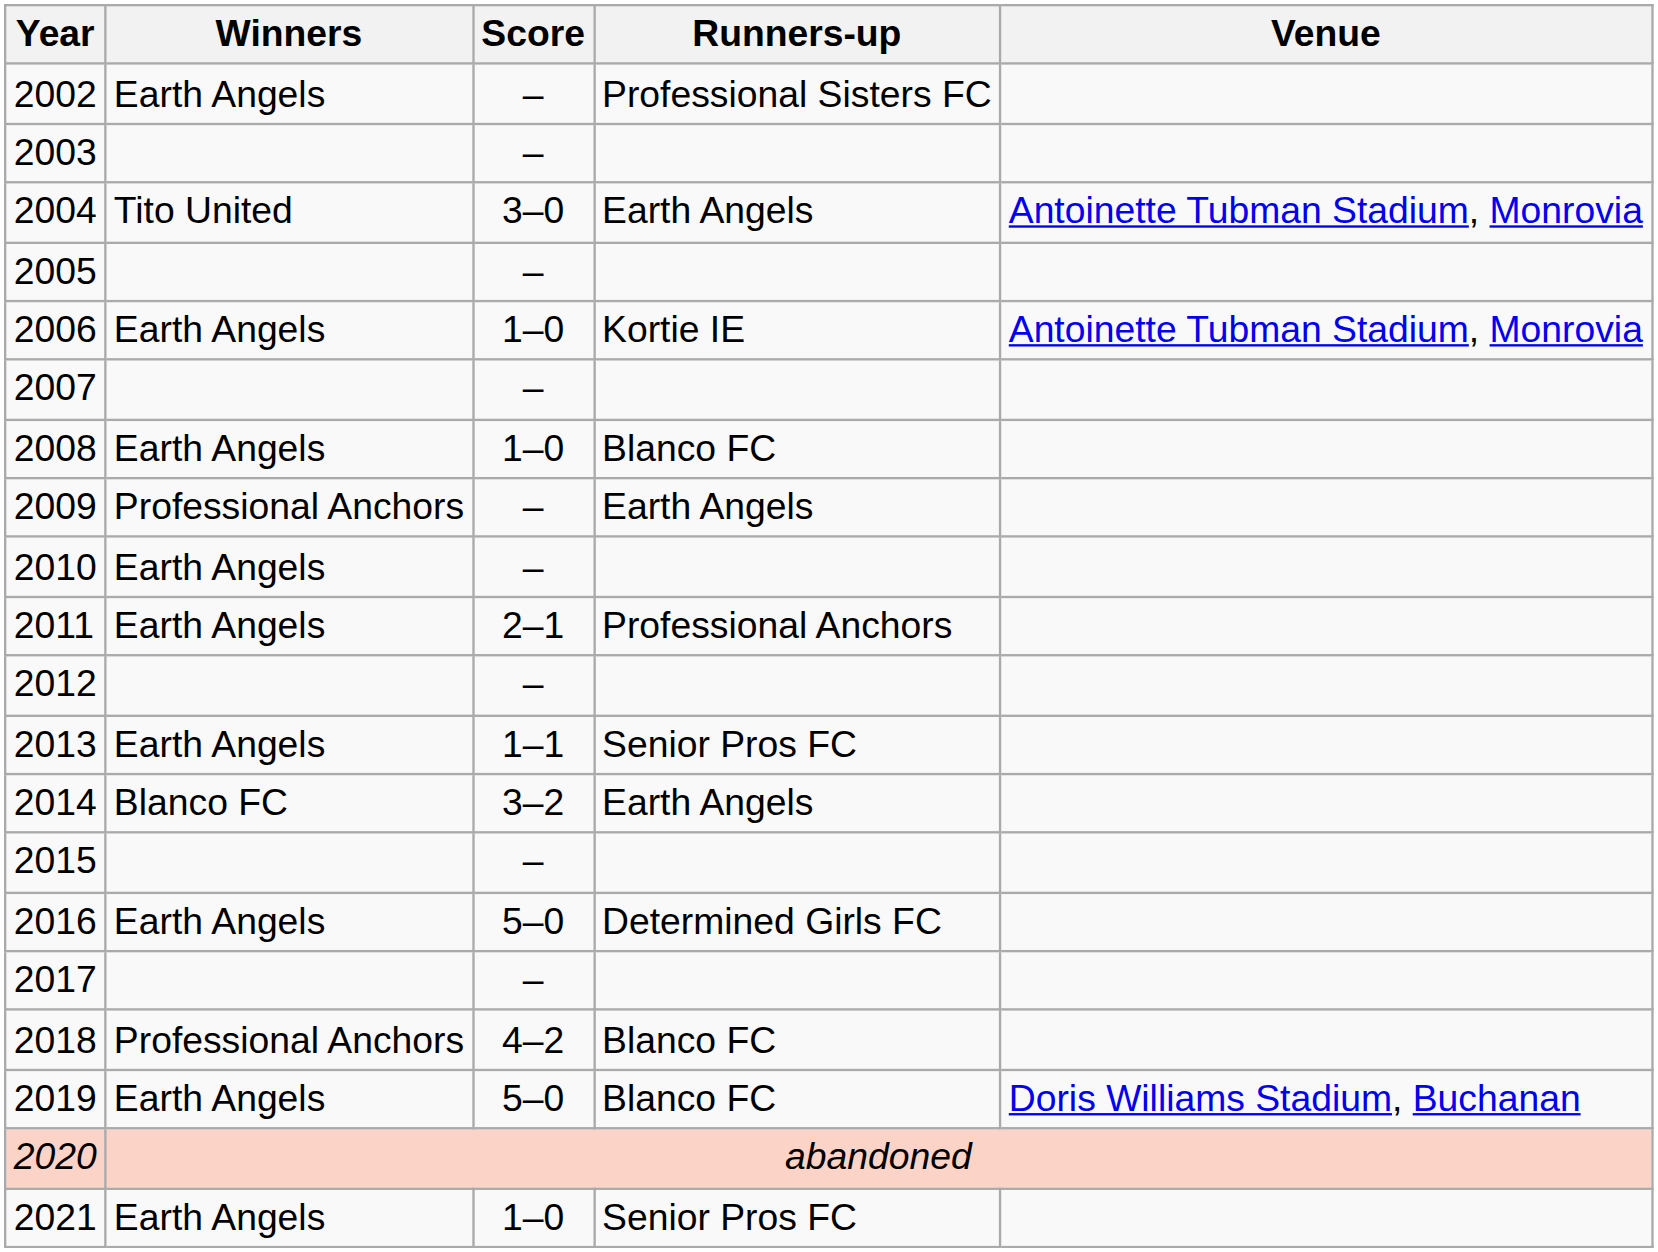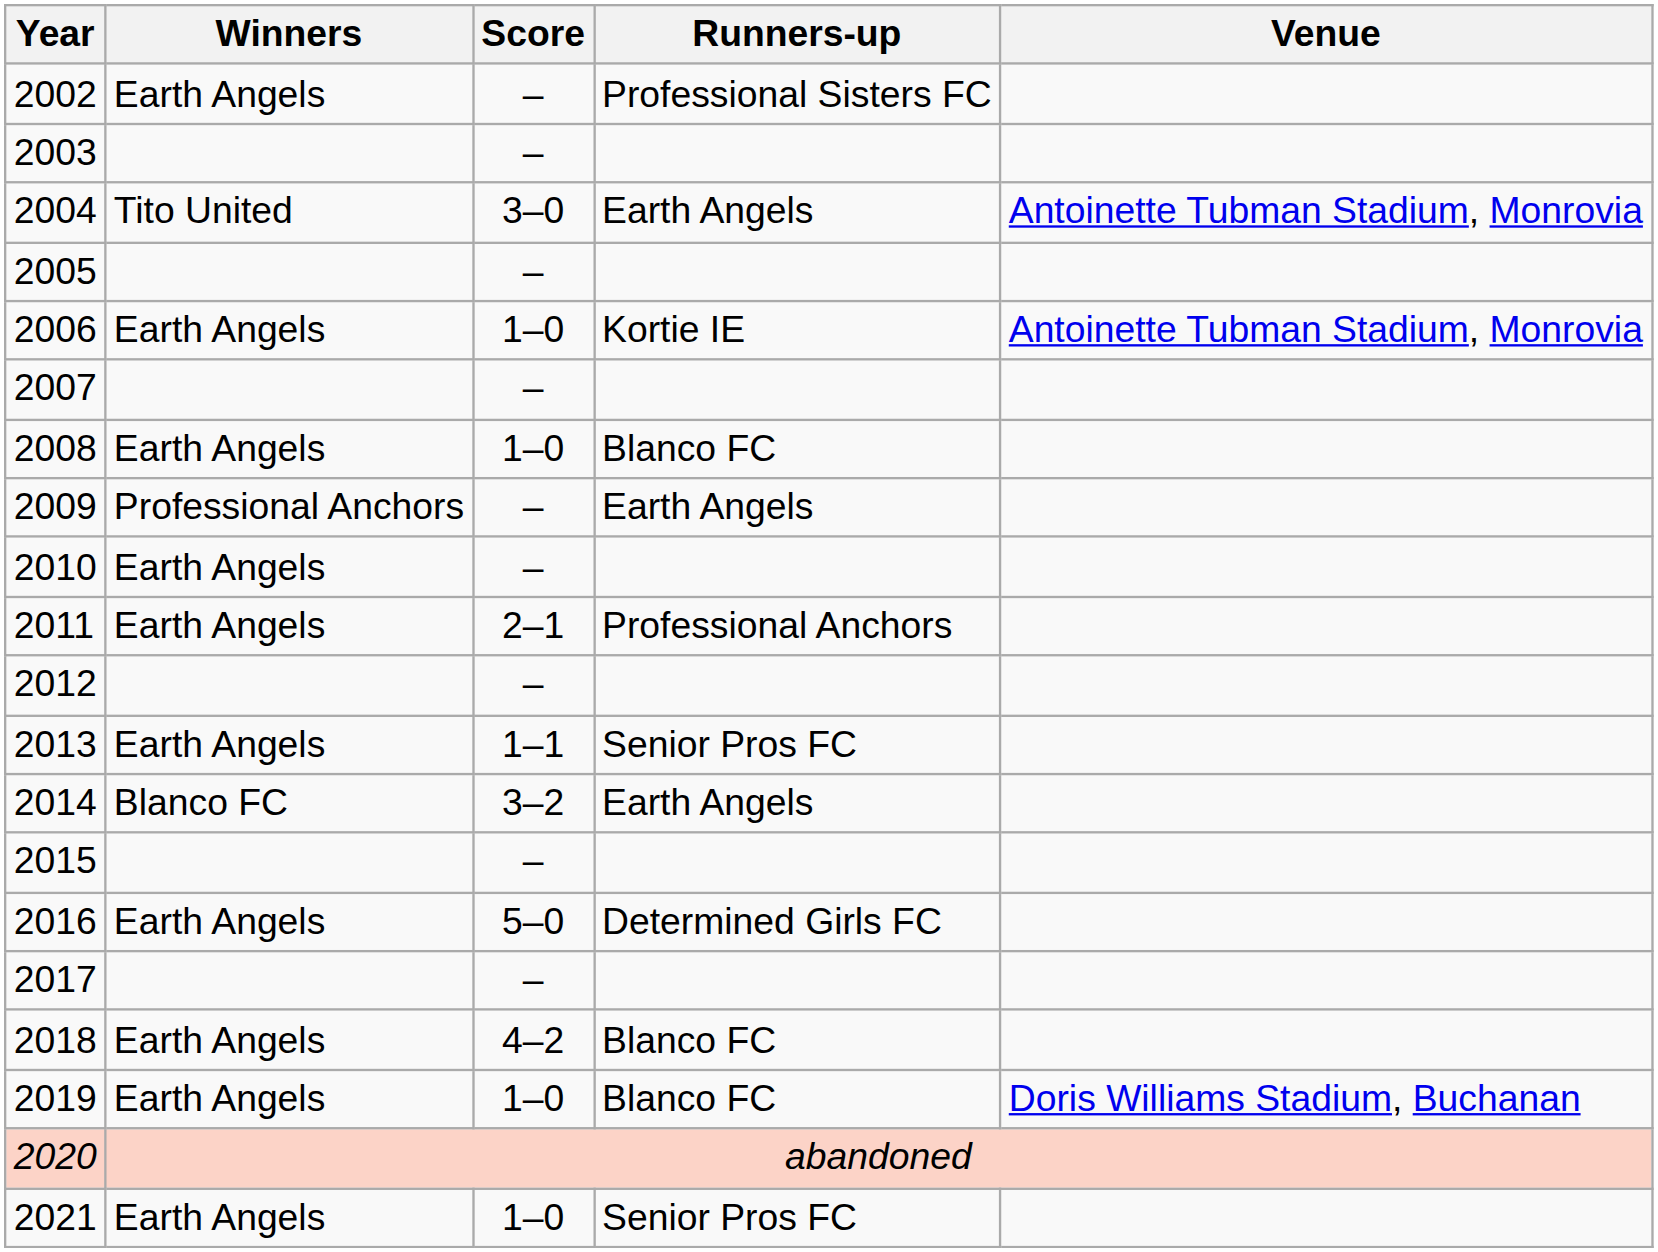2018 | Winners: Professional Anchors -> Earth Angels
2019 | Score: 5–0 -> 1–0
